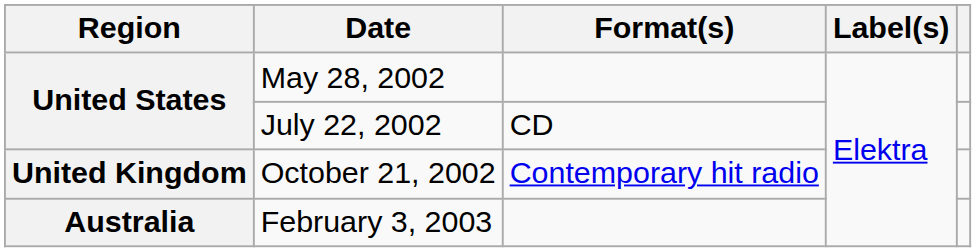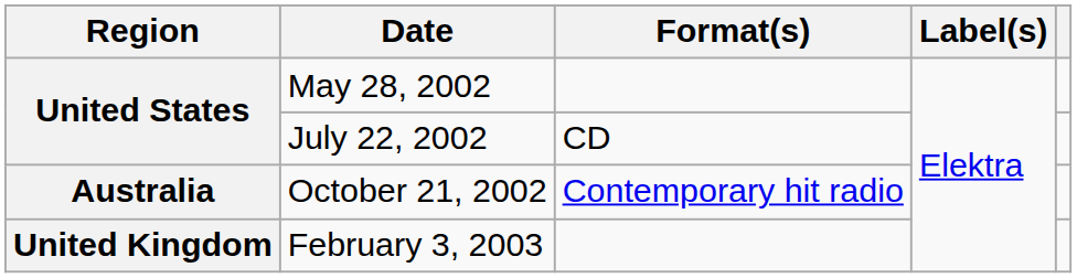October 21, 2002 | Region: United Kingdom -> Australia
February 3, 2003 | Region: Australia -> United Kingdom
